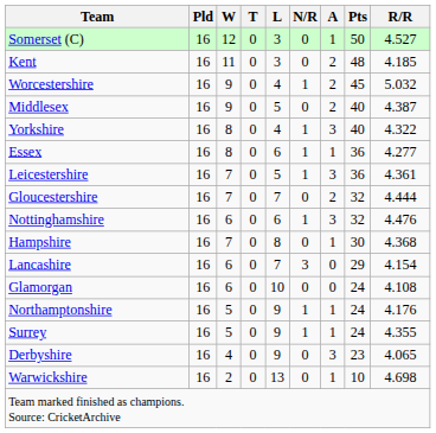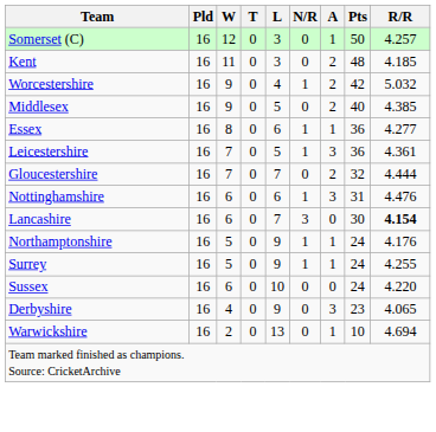Somerset (C) | R/R: 4.527 -> 4.257
Worcestershire | Pts: 45 -> 42
Middlesex | R/R: 4.387 -> 4.385
- row: Yorkshire | 16 | 8 | 0 | 4 | 1 | 3 | 40 | 4.322
Nottinghamshire | Pts: 32 -> 31
- row: Hampshire | 16 | 7 | 0 | 8 | 0 | 1 | 30 | 4.368
Lancashire | Pts: 29 -> 30
Lancashire | R/R: normal -> bold
- row: Glamorgan | 16 | 6 | 0 | 10 | 0 | 0 | 24 | 4.108
Surrey | R/R: 4.355 -> 4.255
+ row: Sussex | 16 | 6 | 0 | 10 | 0 | 0 | 24 | 4.220
Warwickshire | R/R: 4.698 -> 4.694
